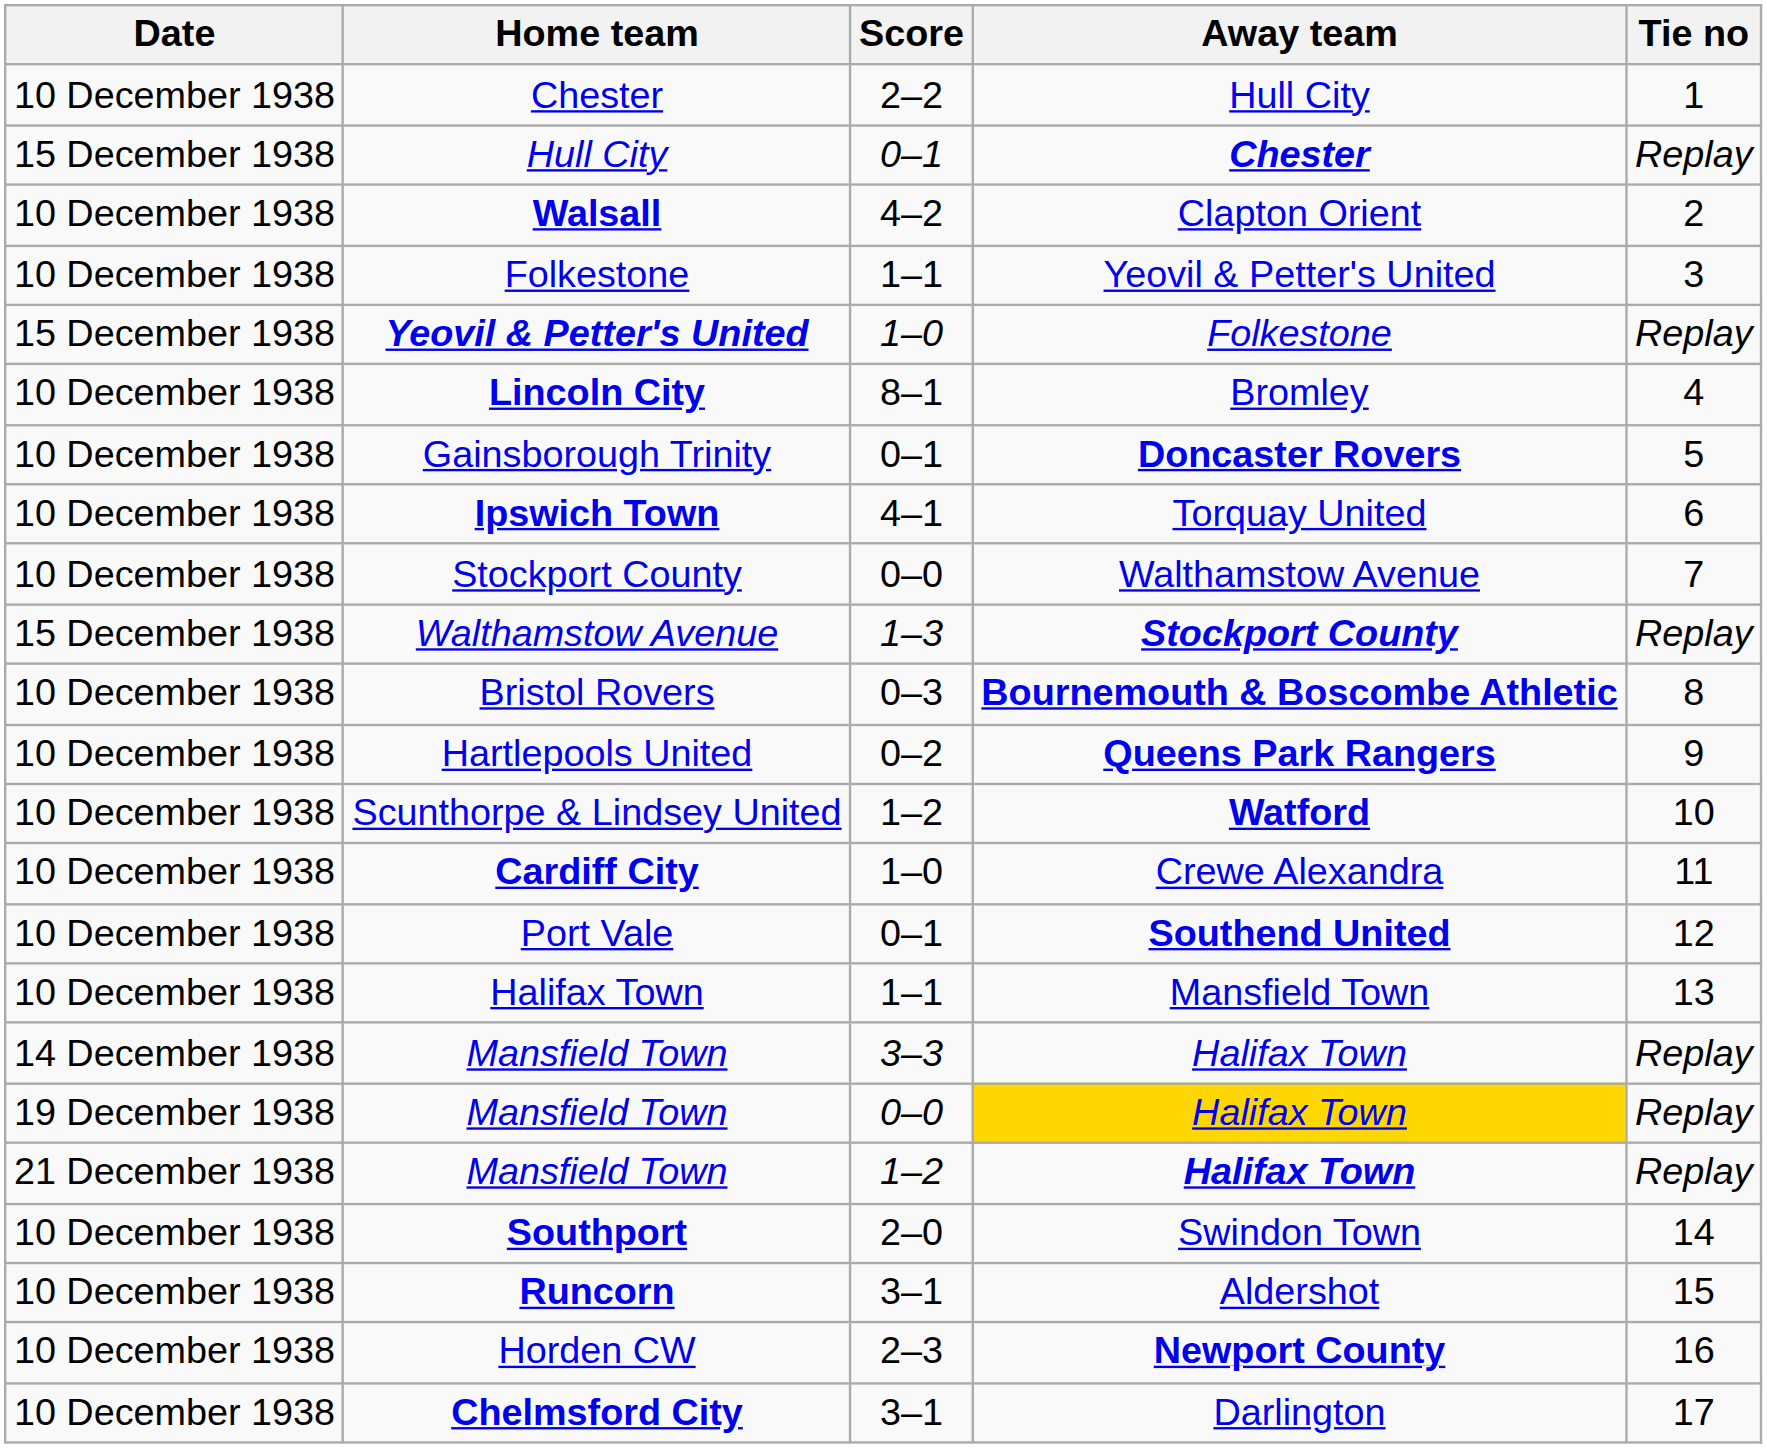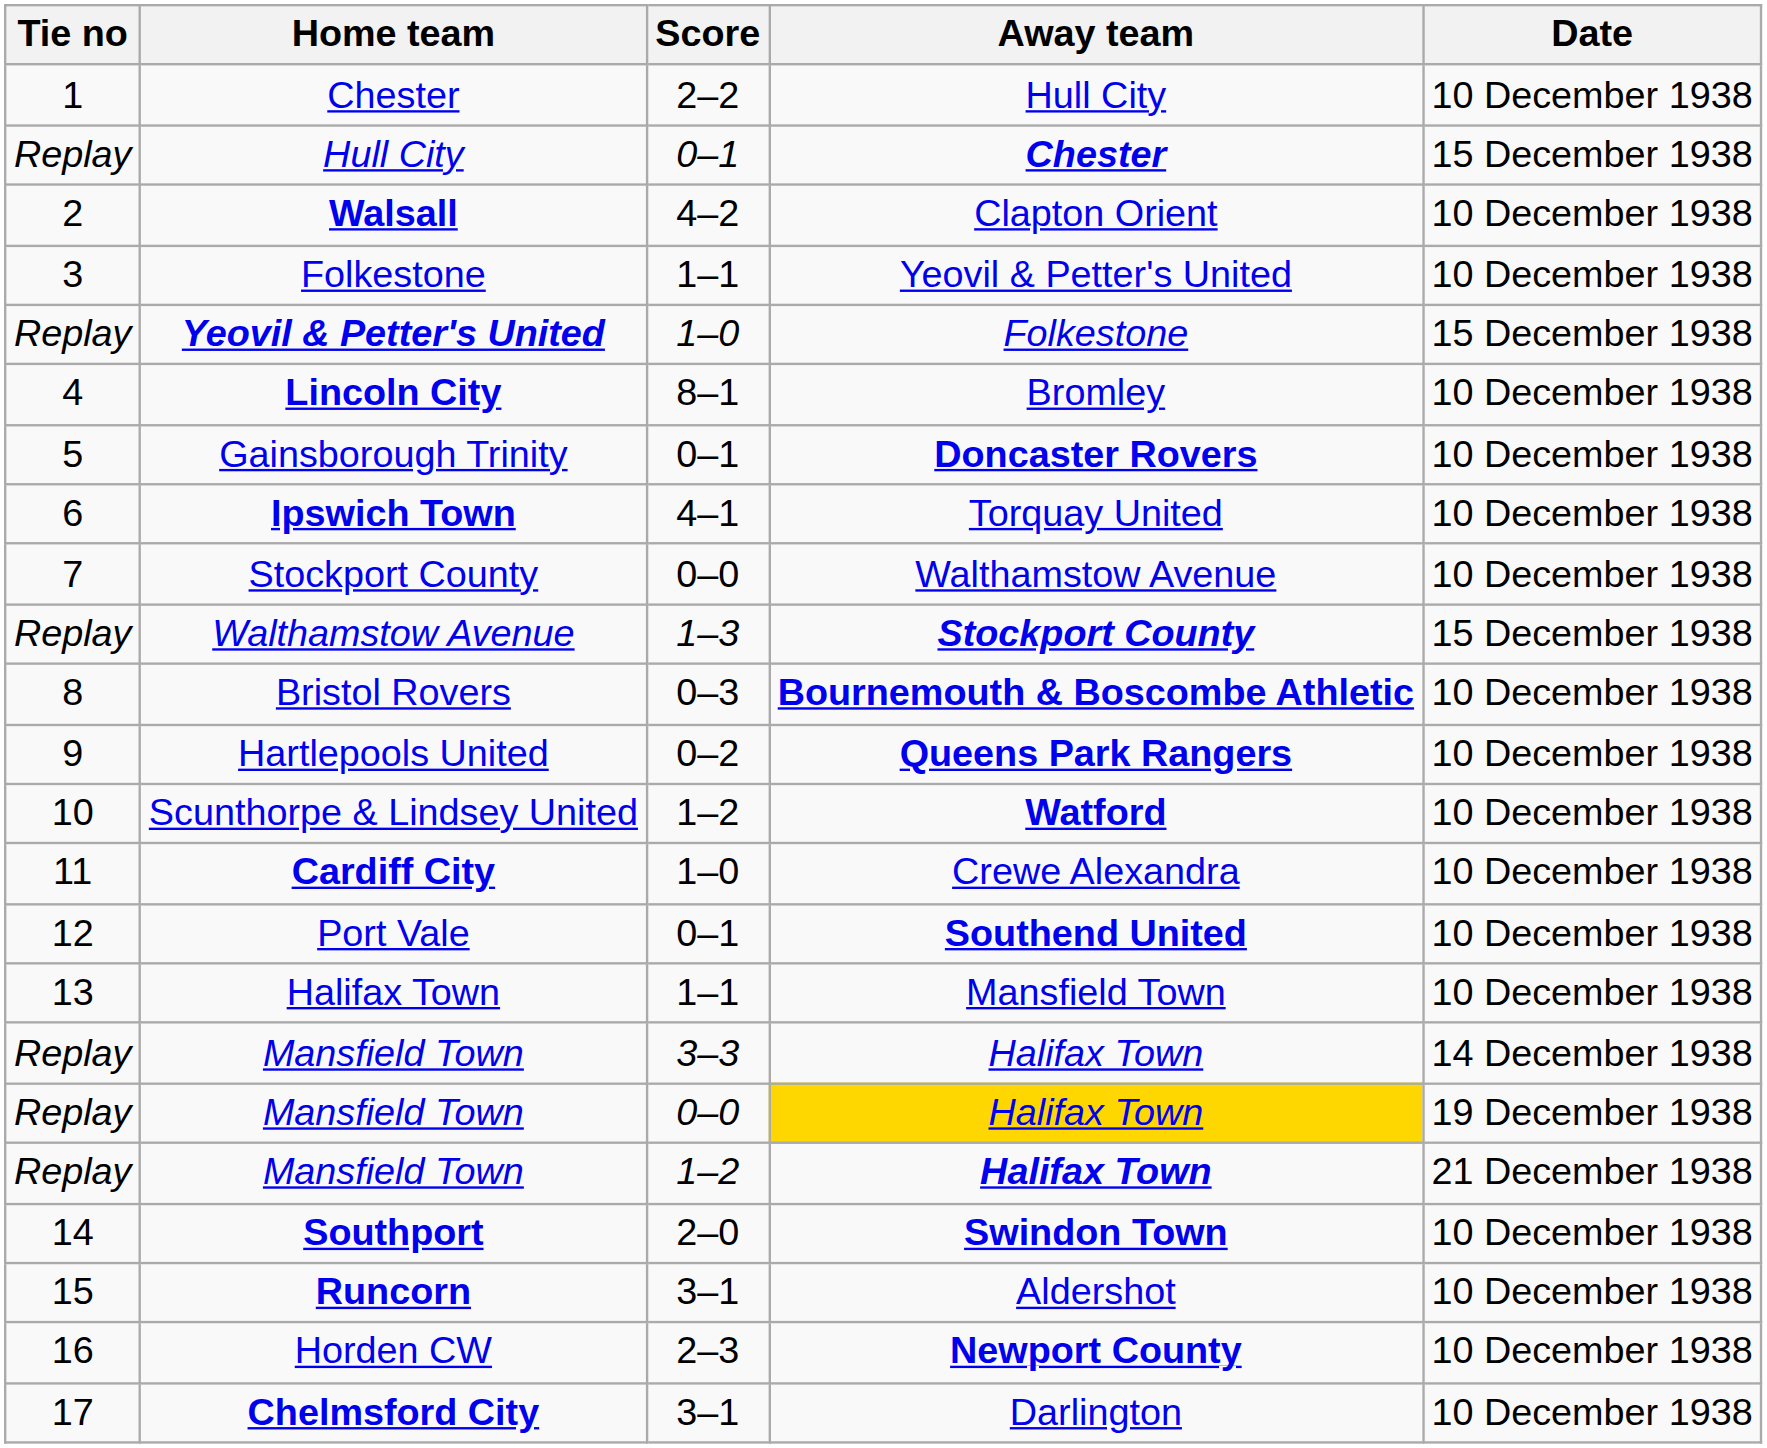columns swapped: Tie no <-> Date
Southport | Away team: normal -> bold
